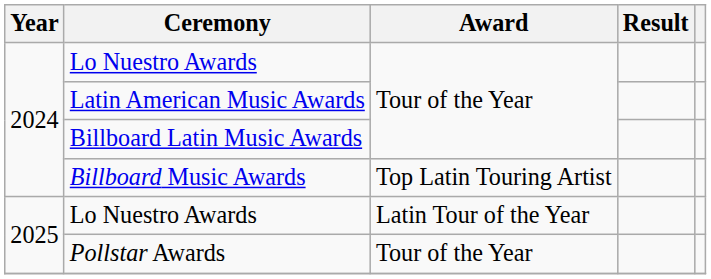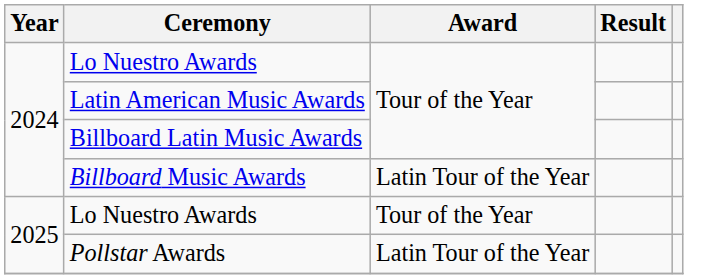Billboard Music Awards | Award: Top Latin Touring Artist -> Latin Tour of the Year
2025 / Lo Nuestro Awards | Award: Latin Tour of the Year -> Tour of the Year
Pollstar Awards | Award: Tour of the Year -> Latin Tour of the Year
